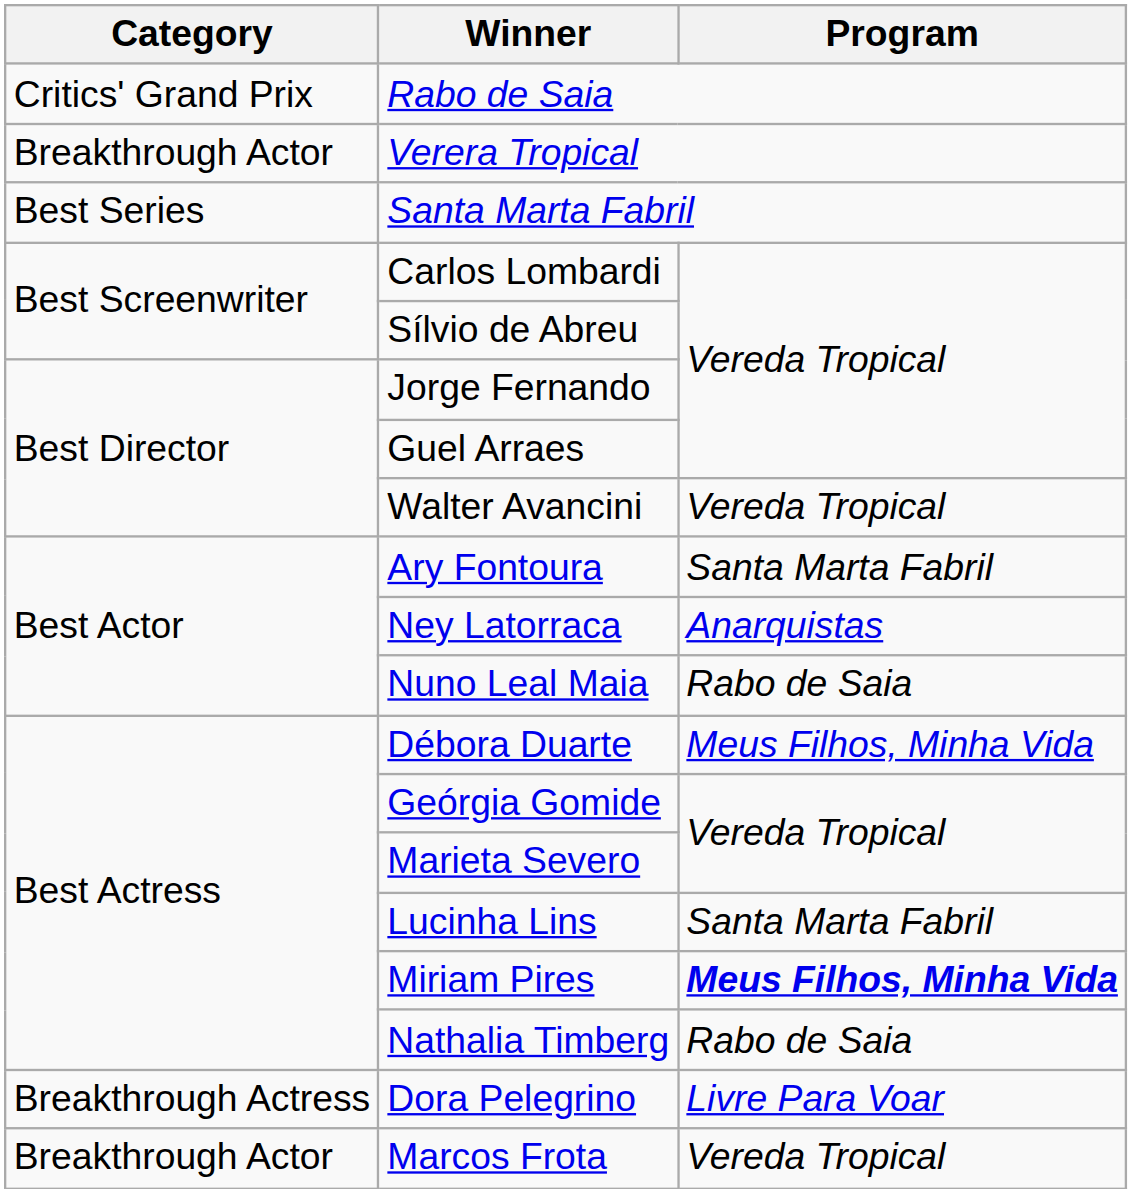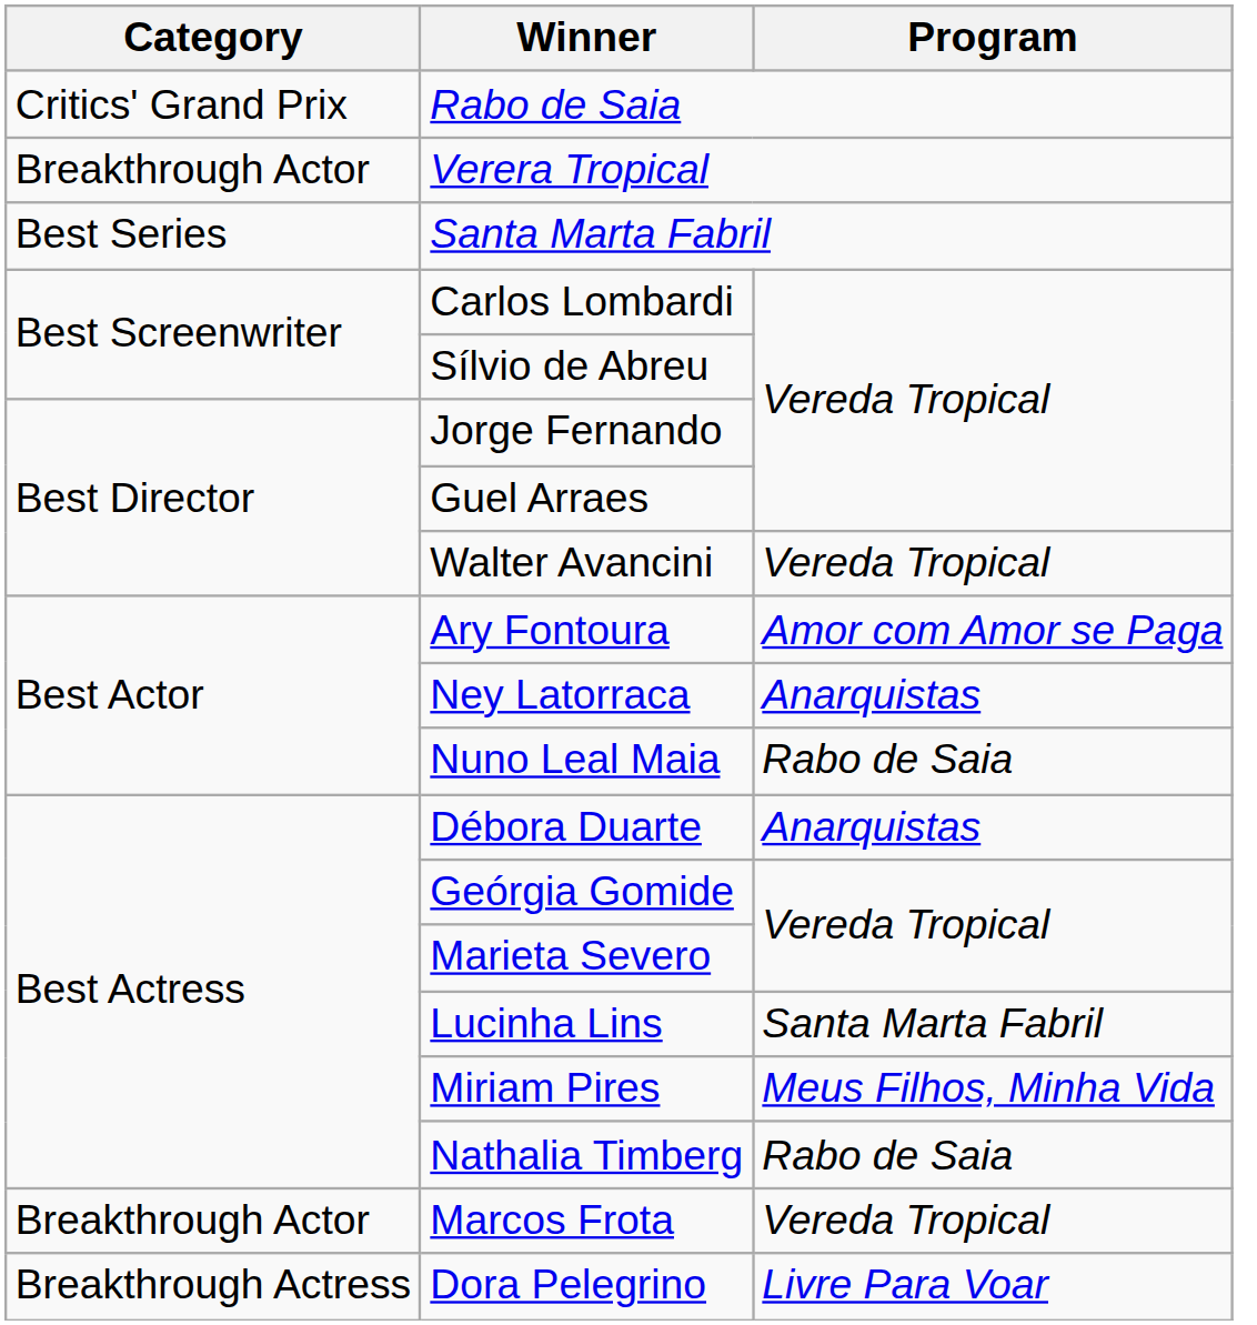Ary Fontoura | Program: Santa Marta Fabril -> Amor com Amor se Paga
Débora Duarte | Program: Meus Filhos, Minha Vida -> Anarquistas
Miriam Pires | Program: bold -> normal
rows swapped: Marcos Frota <-> Dora Pelegrino
